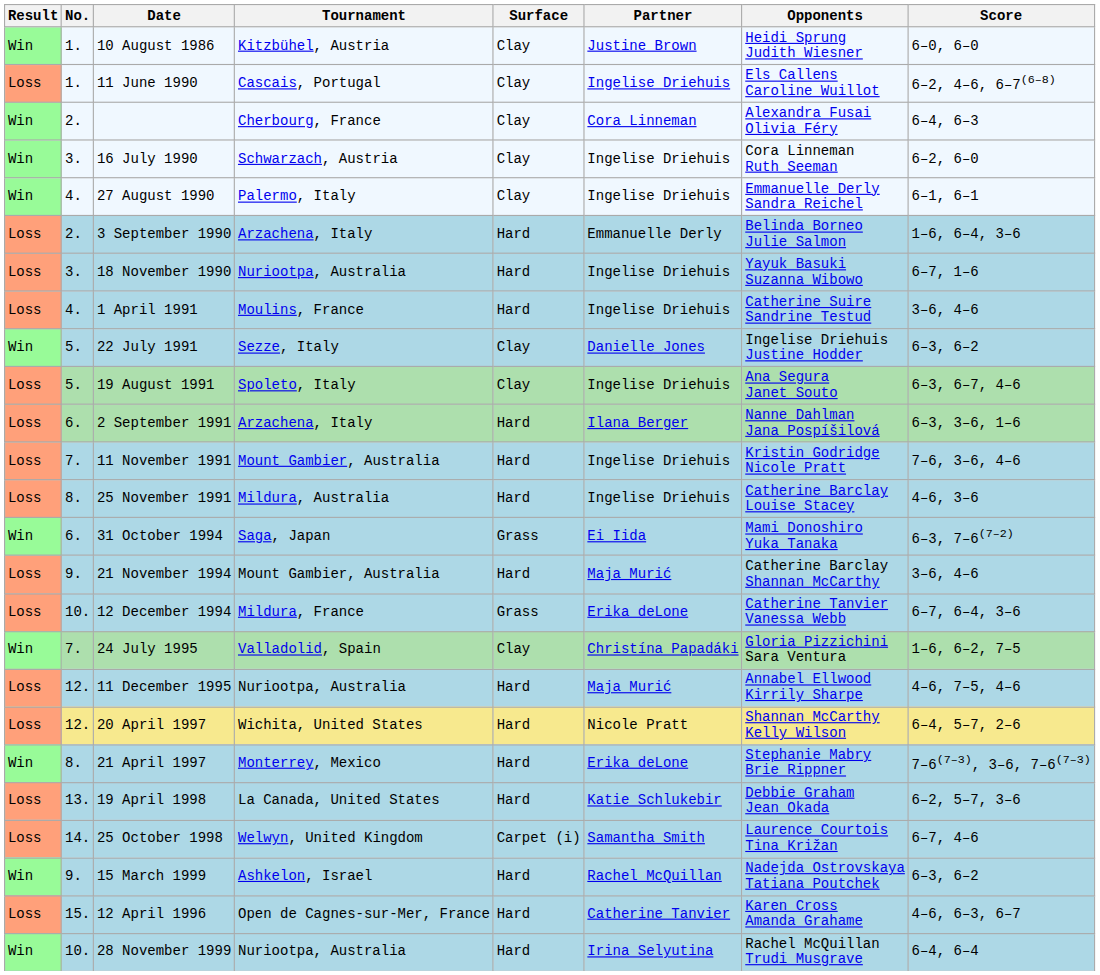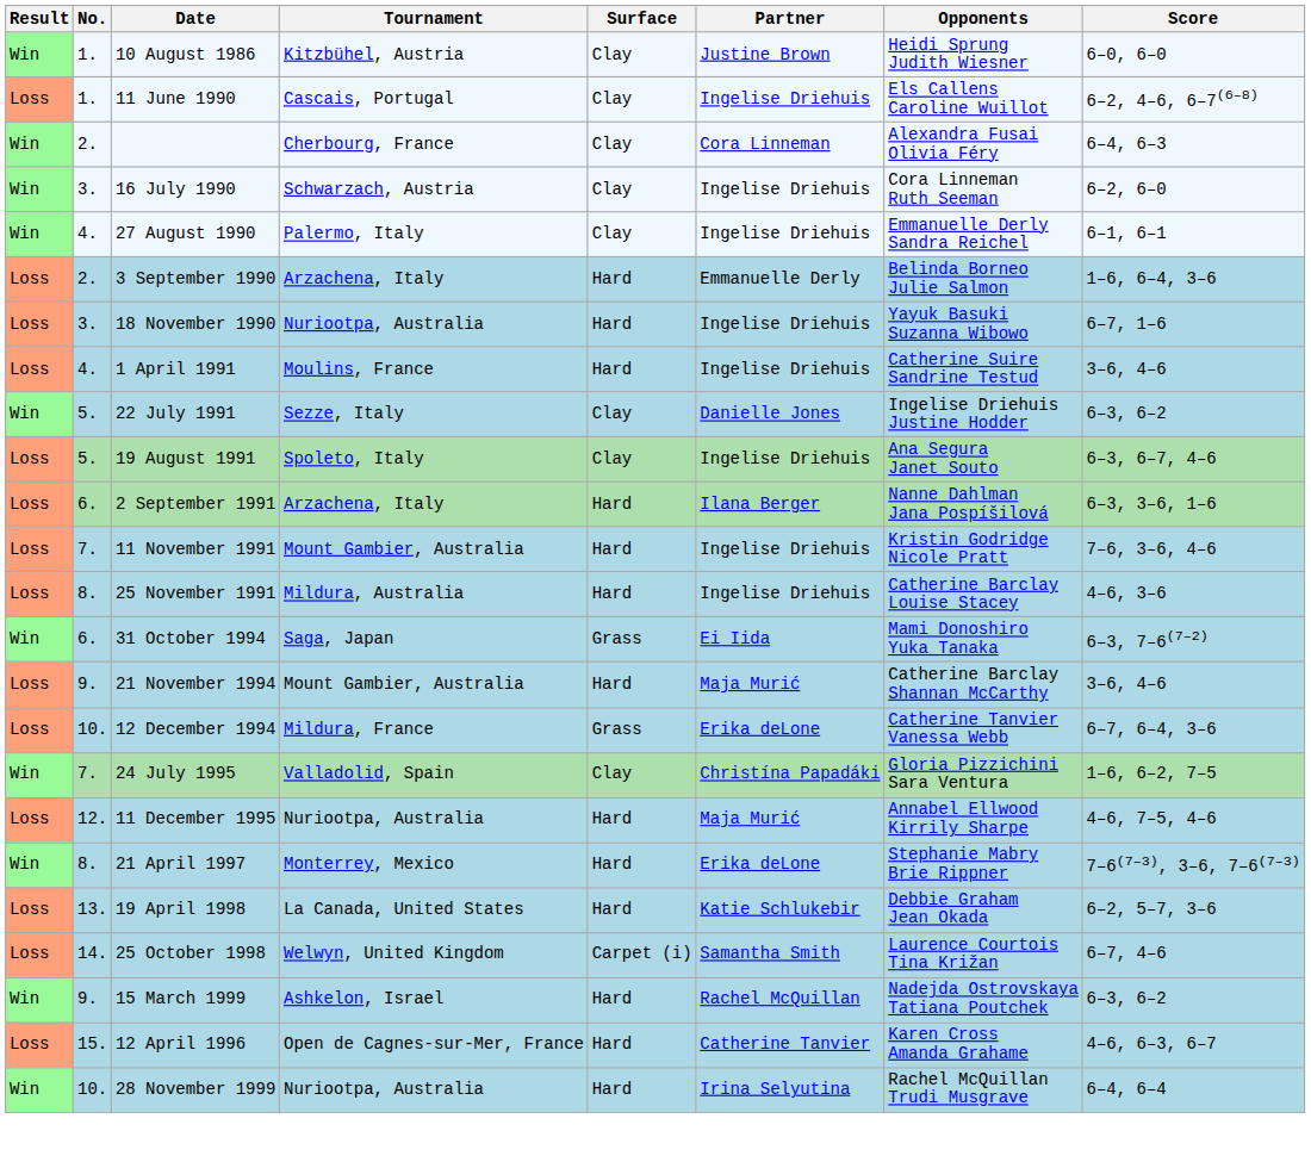- row: Loss | 12. | 20 April 1997 | Wichita, United States | Hard | Nicole Pratt | Shannan McCarthy Kelly Wilson | 6–4, 5–7, 2–6
